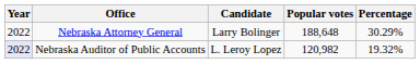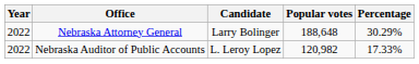Nebraska Auditor of Public Accounts | Year: lavender background -> no background
Nebraska Auditor of Public Accounts | Percentage: 19.32% -> 17.33%
